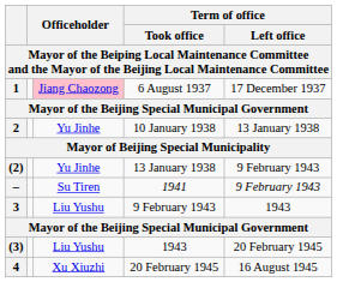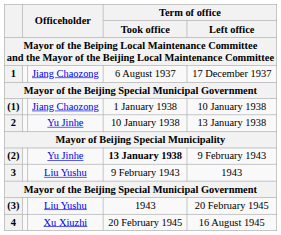1 | column 3: pink background -> no background
+ row: (1) | Jiang Chaozong | 1 January 1938 | 10 January 1938
(2) | Term of office / Took office: normal -> bold
- row: – | Su Tiren | 1941 | 9 February 1943
